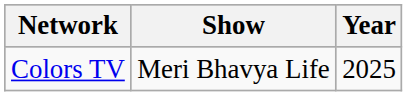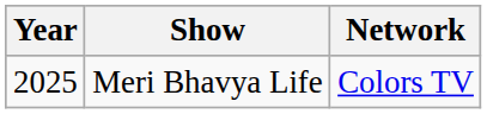columns swapped: Year <-> Network
